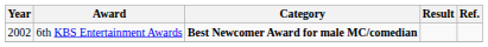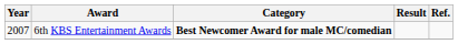6th KBS Entertainment Awards | Year: 2002 -> 2007
